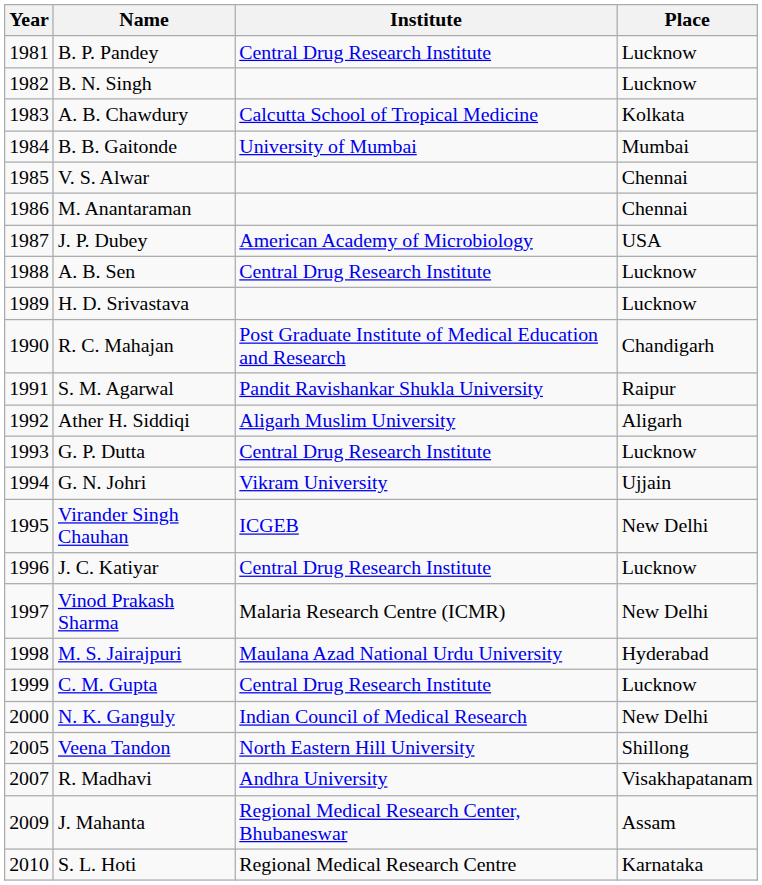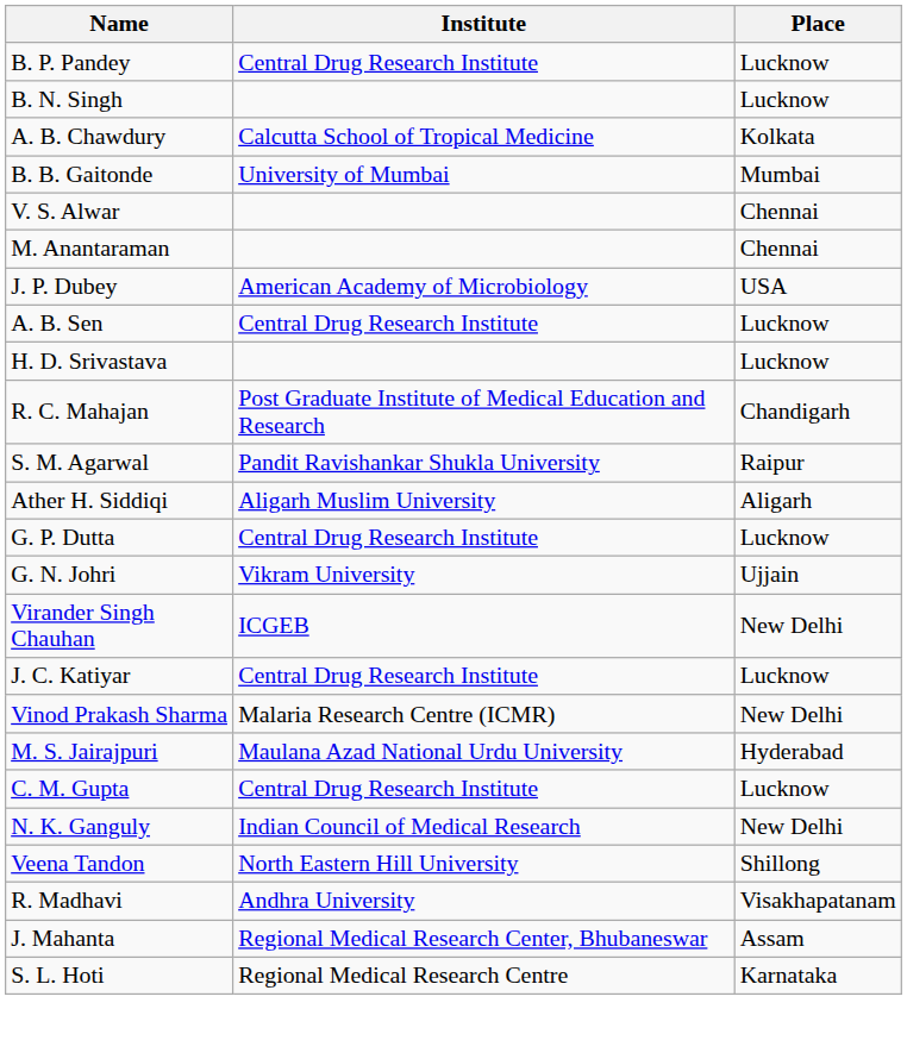- column: Year | 1981 | 1982 | 1983 | 1984 | 1985 | 1986 | 1987 | 1988 | 1989 | 1990 | 1991 | 1992 | 1993 | 1994 | 1995 | 1996 | 1997 | 1998 | 1999 | 2000 | 2005 | 2007 | 2009 | 2010
